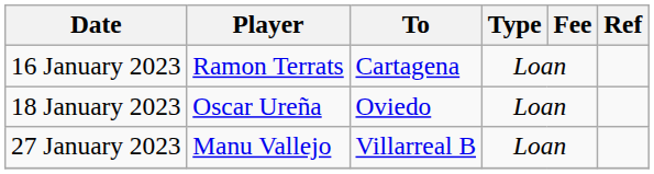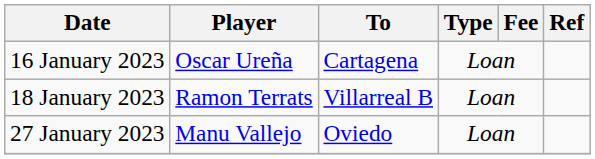16 January 2023 | Player: Ramon Terrats -> Oscar Ureña
18 January 2023 | Player: Oscar Ureña -> Ramon Terrats
18 January 2023 | To: Oviedo -> Villarreal B
27 January 2023 | To: Villarreal B -> Oviedo
